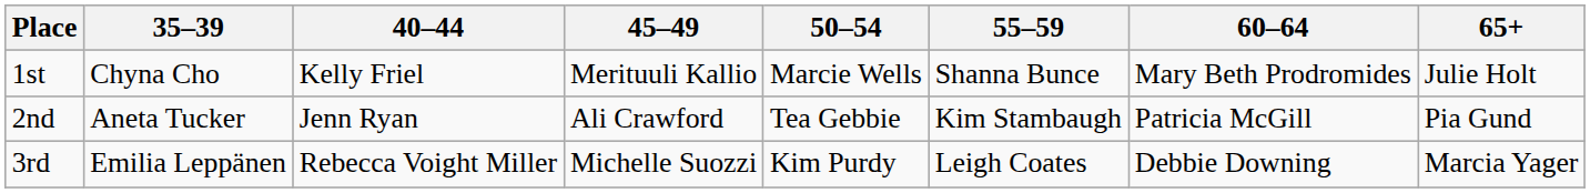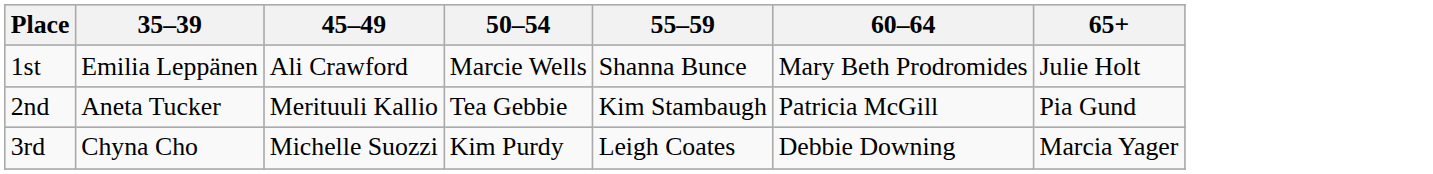- column: 40–44 | Kelly Friel | Jenn Ryan | Rebecca Voight Miller
1st | 35–39: Chyna Cho -> Emilia Leppänen
1st | 45–49: Merituuli Kallio -> Ali Crawford
2nd | 45–49: Ali Crawford -> Merituuli Kallio
3rd | 35–39: Emilia Leppänen -> Chyna Cho
